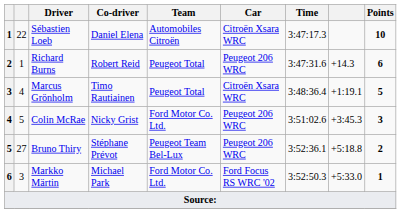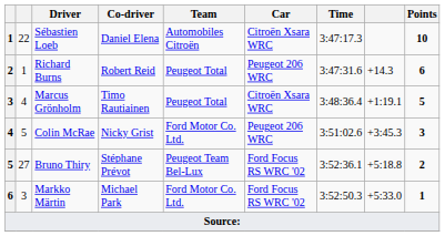Bruno Thiry | Car: Peugeot 206 WRC -> Ford Focus RS WRC '02
